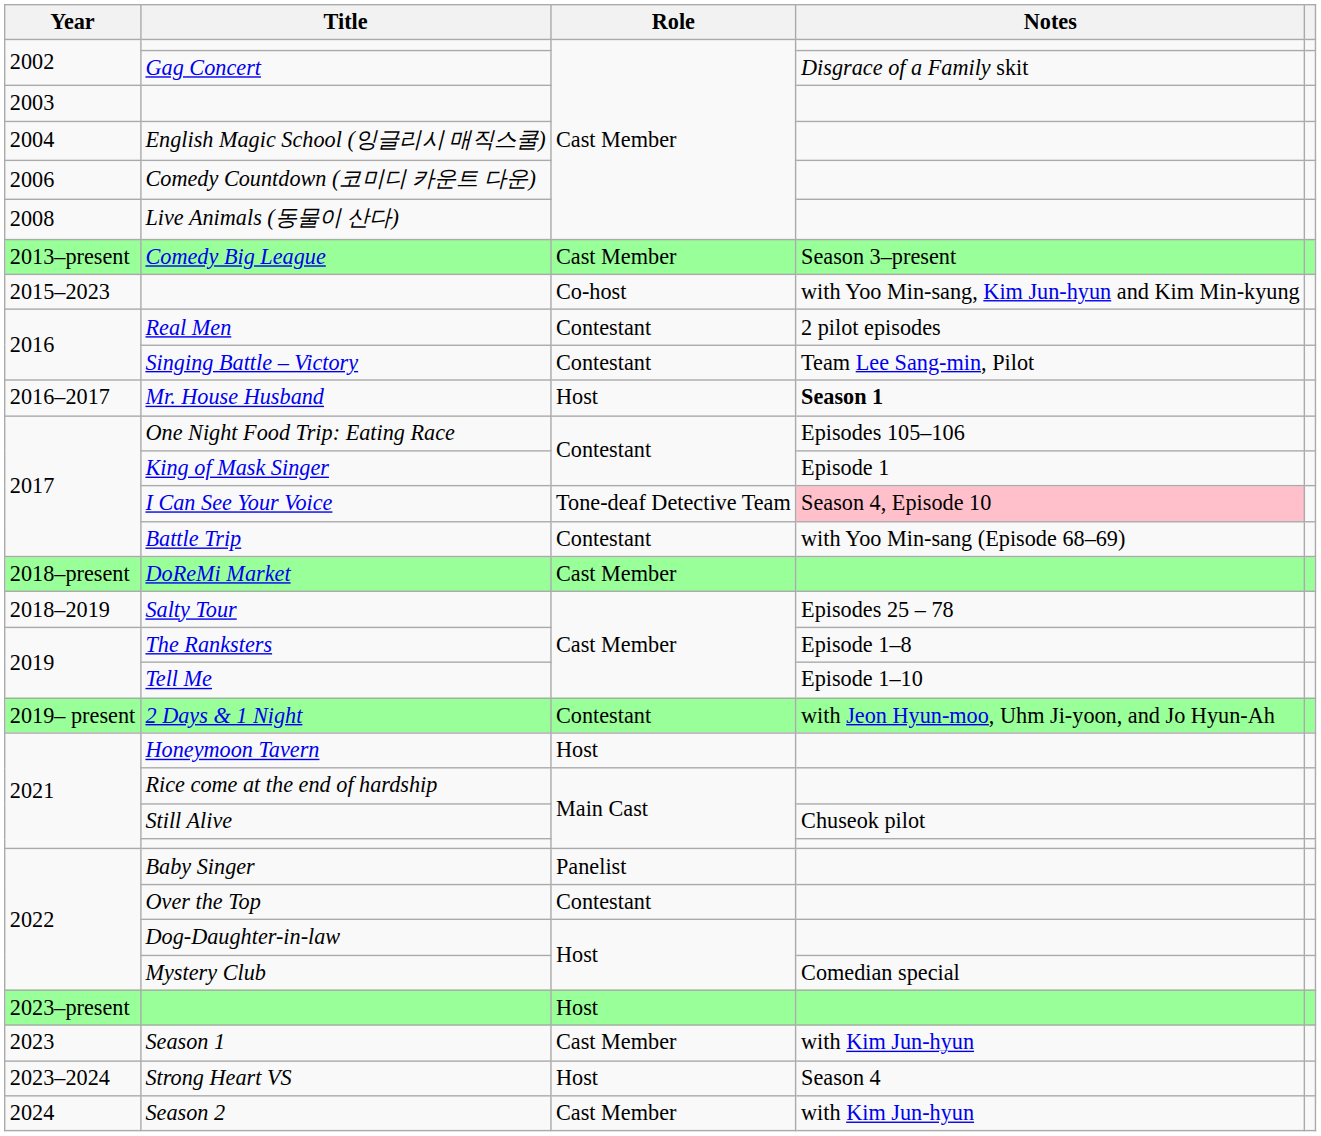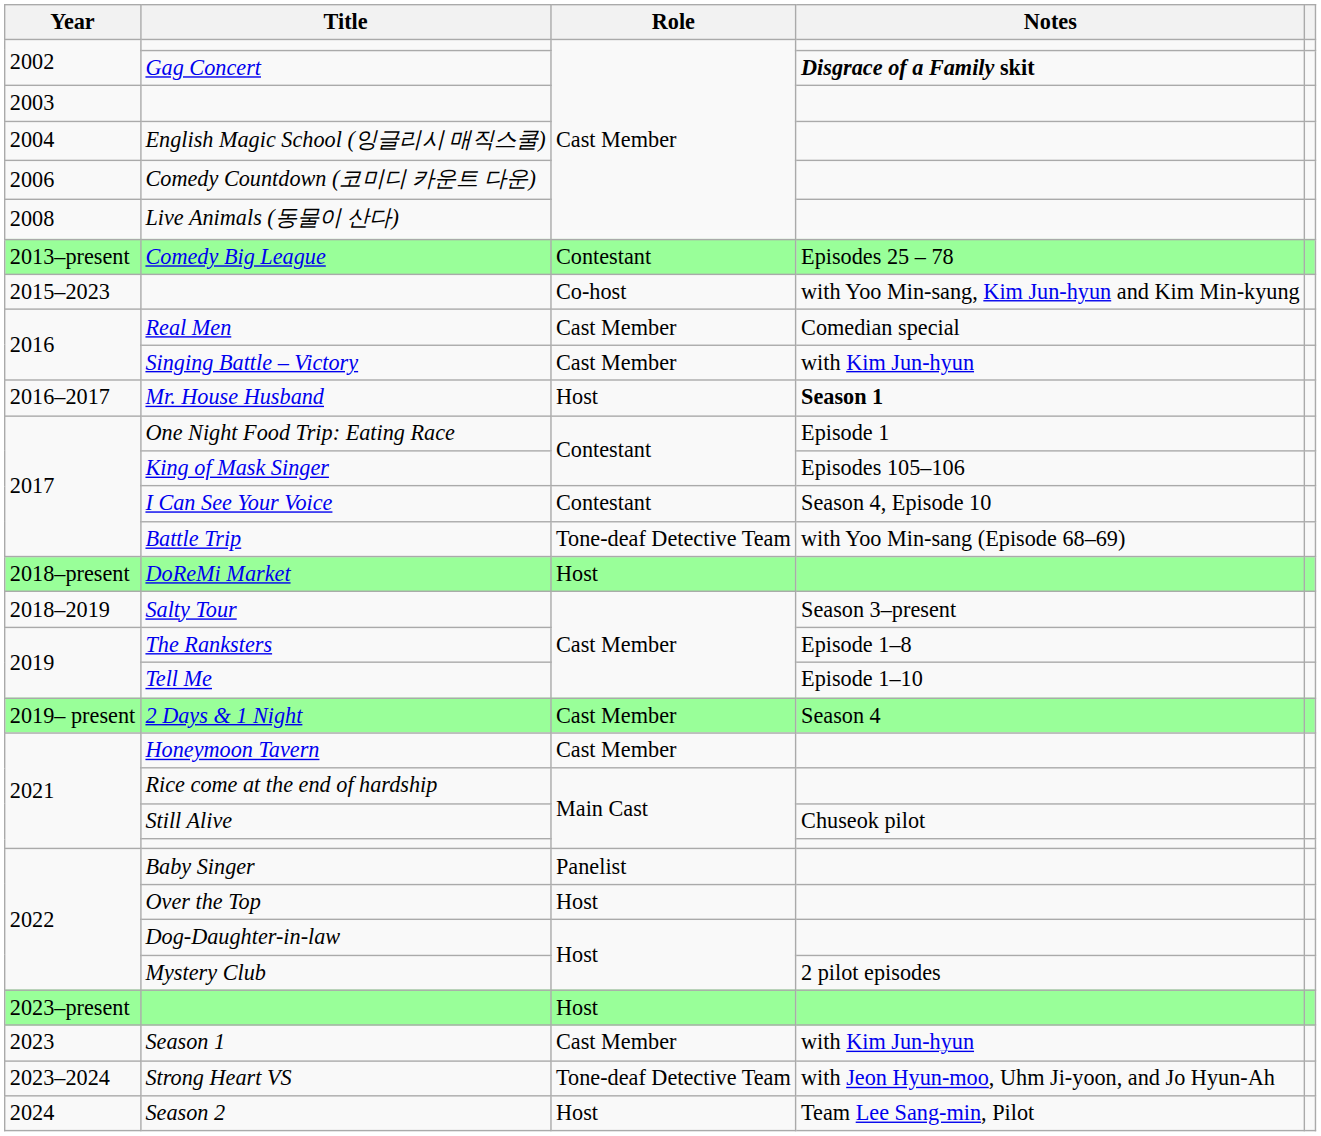Gag Concert | Notes: normal -> bold
Comedy Big League | Role: Cast Member -> Contestant
Comedy Big League | Notes: Season 3–present -> Episodes 25 – 78
Real Men | Role: Contestant -> Cast Member
Real Men | Notes: 2 pilot episodes -> Comedian special
Singing Battle – Victory | Role: Contestant -> Cast Member
Singing Battle – Victory | Notes: Team Lee Sang-min, Pilot -> with Kim Jun-hyun
One Night Food Trip: Eating Race | Notes: Episodes 105–106 -> Episode 1
King of Mask Singer | Notes: Episode 1 -> Episodes 105–106
I Can See Your Voice | Role: Tone-deaf Detective Team -> Contestant
I Can See Your Voice | Notes: pink background -> no background
Battle Trip | Role: Contestant -> Tone-deaf Detective Team
DoReMi Market | Role: Cast Member -> Host
Salty Tour | Notes: Episodes 25 – 78 -> Season 3–present
2 Days & 1 Night | Role: Contestant -> Cast Member
2 Days & 1 Night | Notes: with Jeon Hyun-moo, Uhm Ji-yoon, and Jo Hyun-Ah -> Season 4
Honeymoon Tavern | Role: Host -> Cast Member
Over the Top | Role: Contestant -> Host
Mystery Club | Notes: Comedian special -> 2 pilot episodes
Strong Heart VS | Role: Host -> Tone-deaf Detective Team
Strong Heart VS | Notes: Season 4 -> with Jeon Hyun-moo, Uhm Ji-yoon, and Jo Hyun-Ah
Season 2 | Role: Cast Member -> Host
Season 2 | Notes: with Kim Jun-hyun -> Team Lee Sang-min, Pilot
